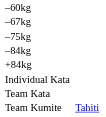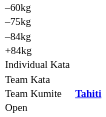- row: –67kg
Team Kumite | column 3: normal -> bold
+ row: Open
